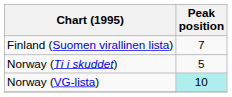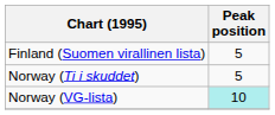Finland (Suomen virallinen lista) | Peak position: 7 -> 5
